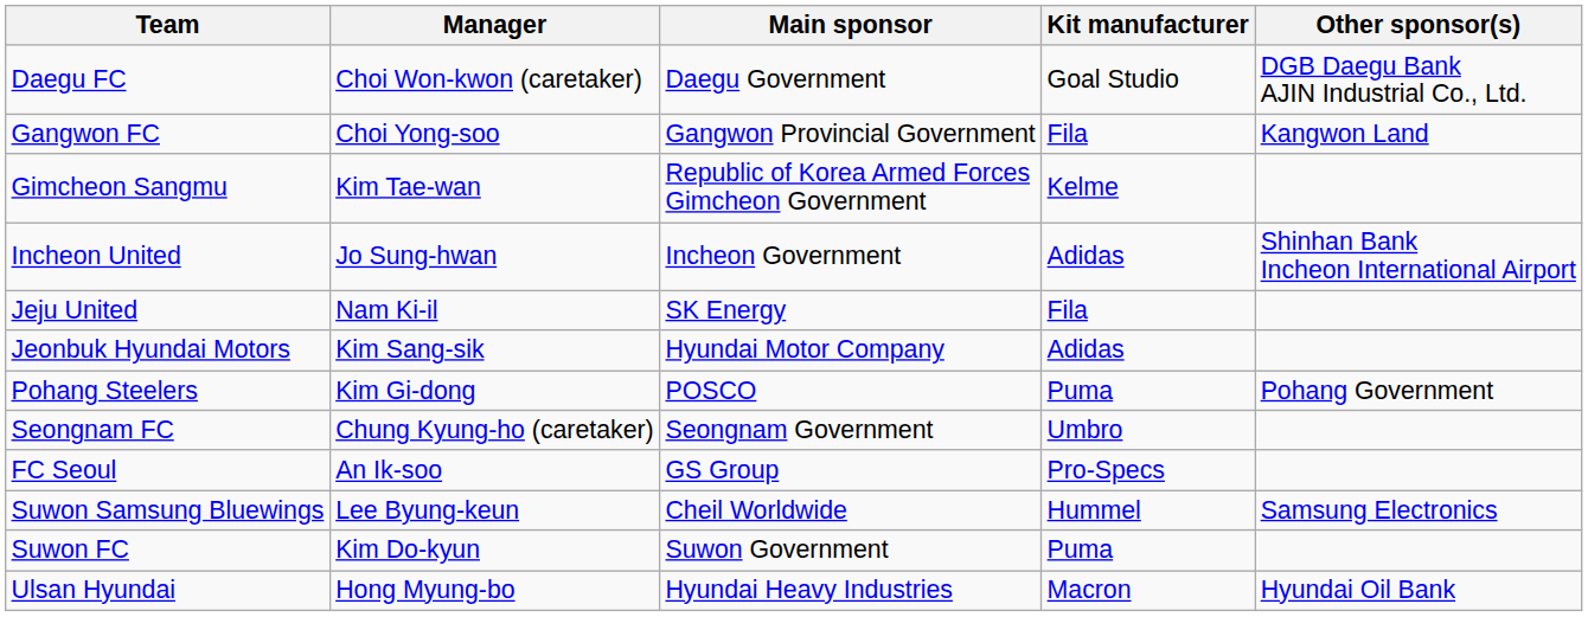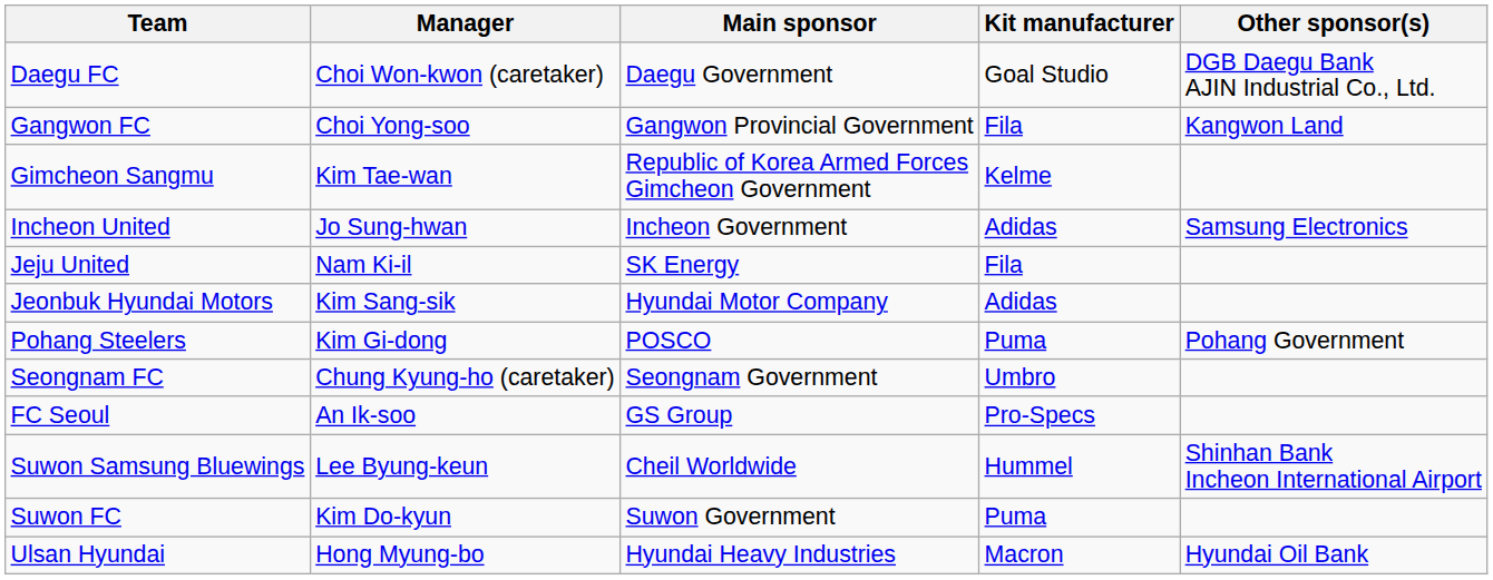Incheon United | Other sponsor(s): Shinhan Bank Incheon International Airport -> Samsung Electronics
Suwon Samsung Bluewings | Other sponsor(s): Samsung Electronics -> Shinhan Bank Incheon International Airport
